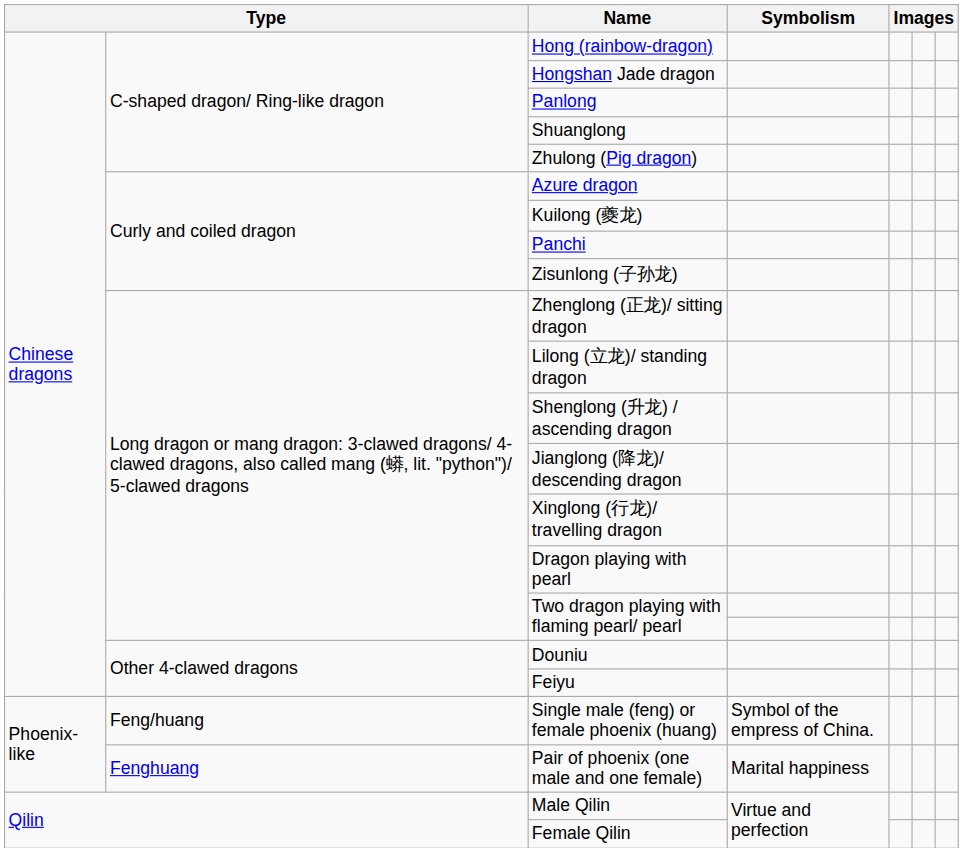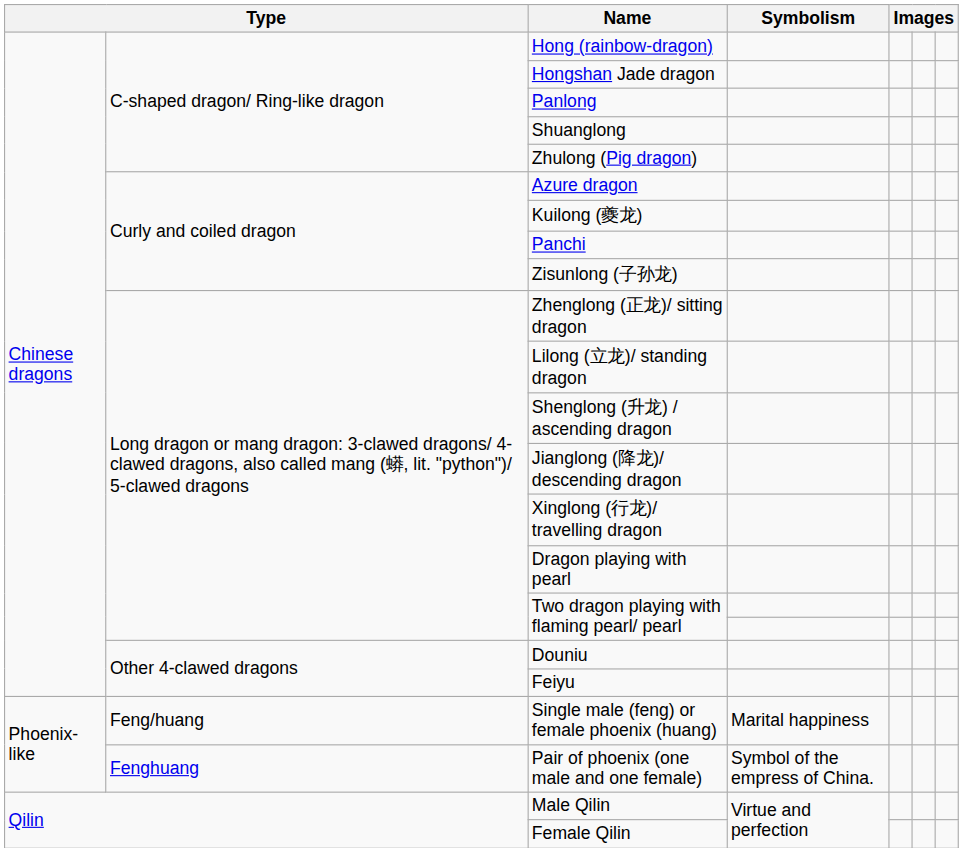Single male (feng) or female phoenix (huang) | Symbolism: Symbol of the empress of China. -> Marital happiness
Pair of phoenix (one male and one female) | Symbolism: Marital happiness -> Symbol of the empress of China.
